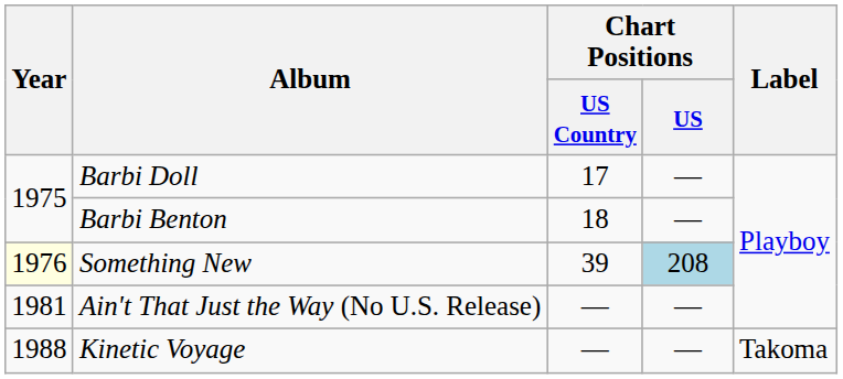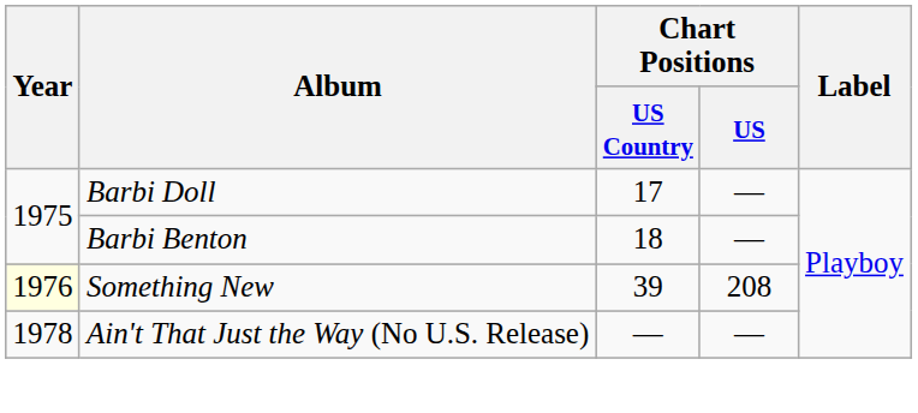Something New | Chart Positions / US: lightblue background -> no background
Ain't That Just the Way (No U.S. Release) | Year: 1981 -> 1978
- row: 1988 | Kinetic Voyage | — | — | Takoma
